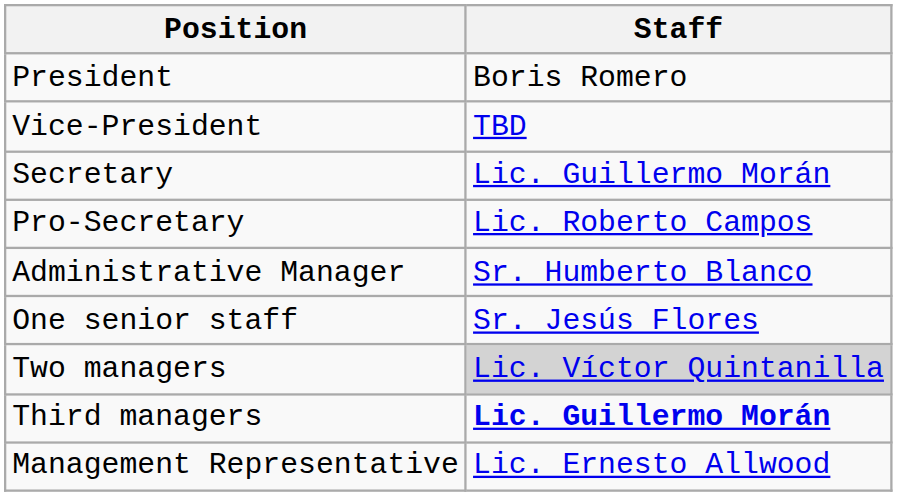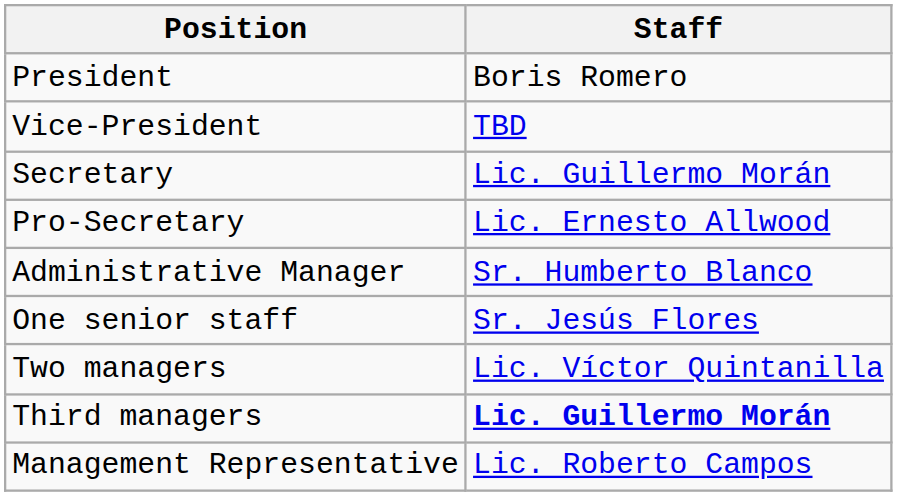Pro-Secretary | Staff: Lic. Roberto Campos -> Lic. Ernesto Allwood
Two managers | Staff: lightgrey background -> no background
Management Representative | Staff: Lic. Ernesto Allwood -> Lic. Roberto Campos
